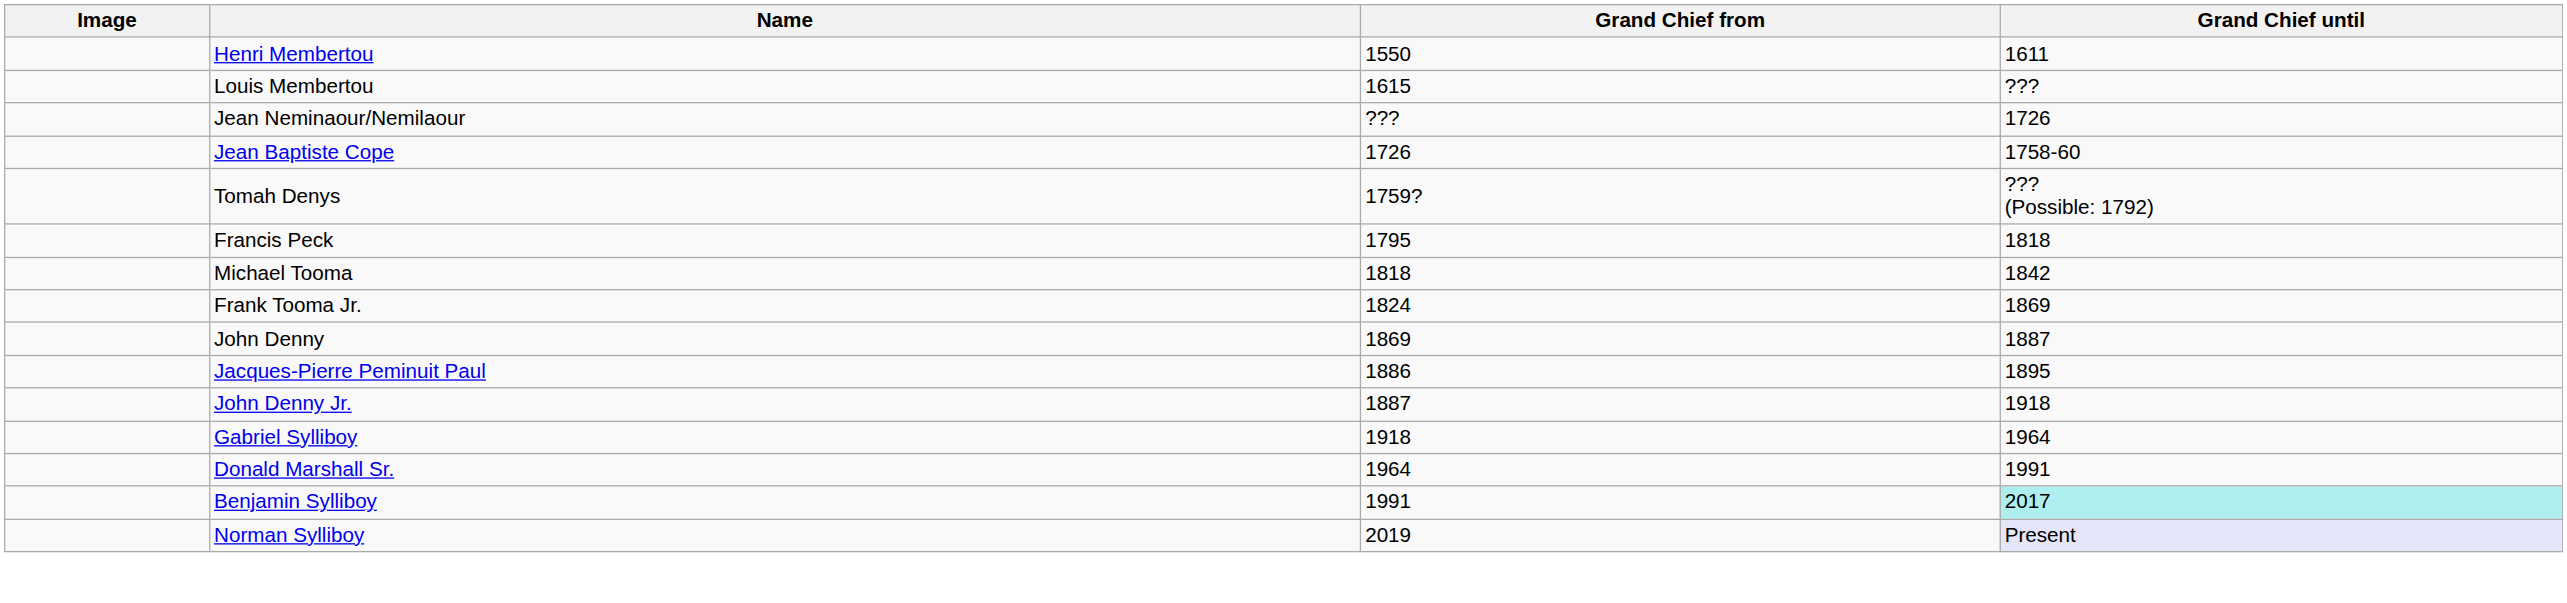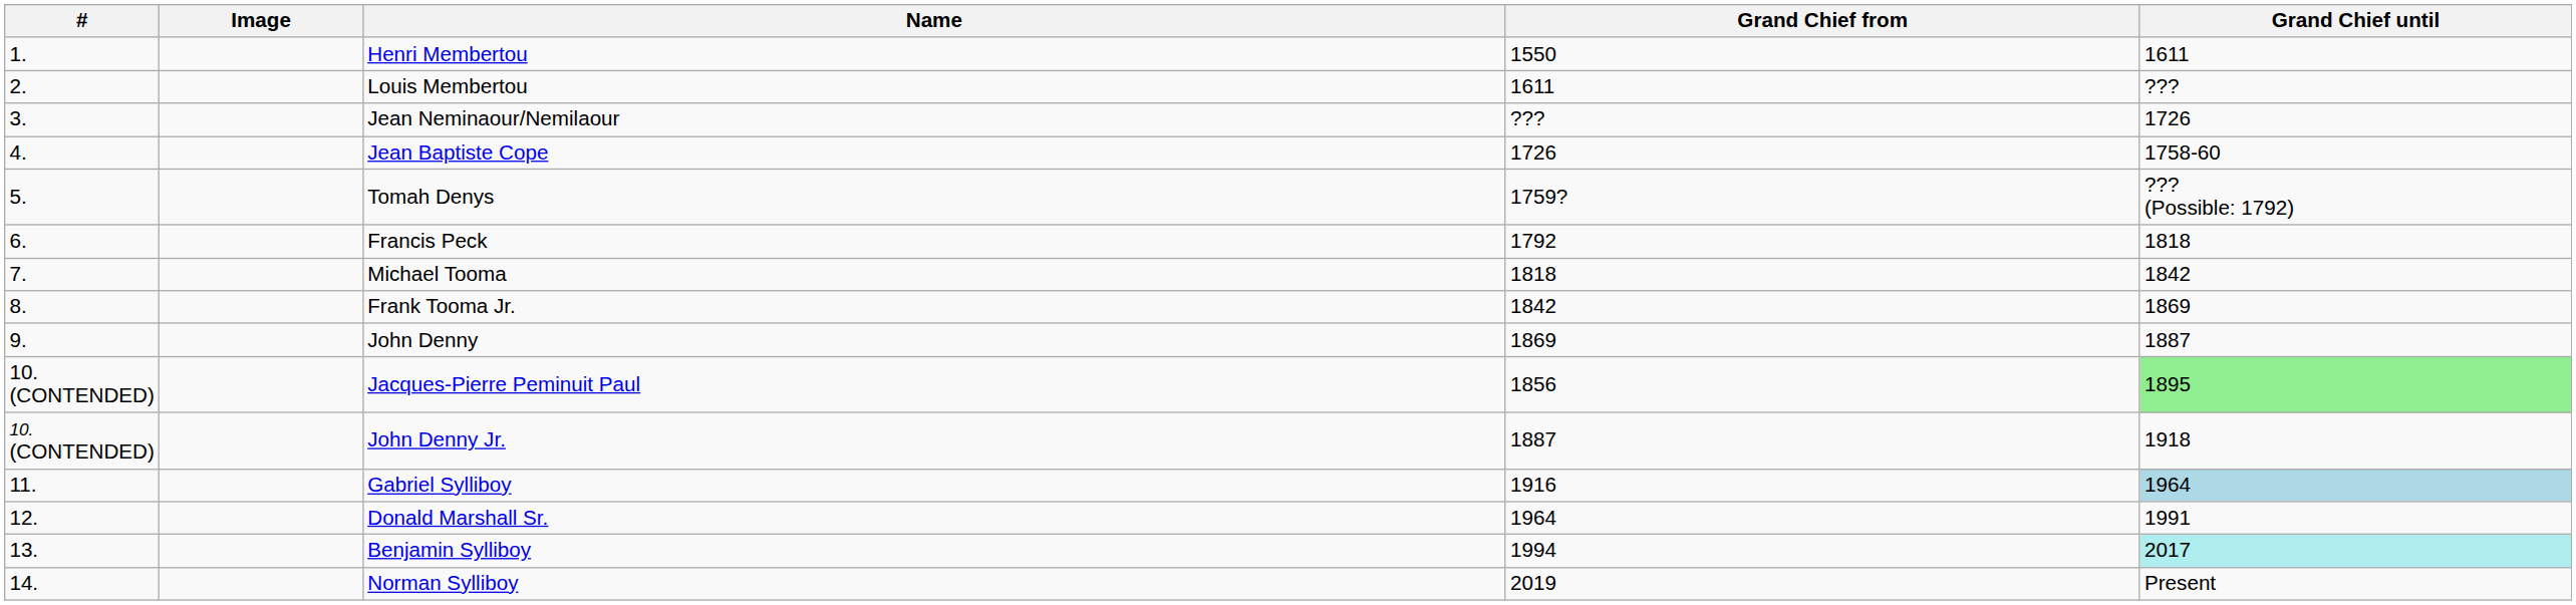+ column: # | 1. | 2. | 3. | 4. | 5. | 6. | 7. | 8. | 9. | 10. (CONTENDED) | 10.(CONTENDED) | 11. | 12. | 13. | 14.
Louis Membertou | Grand Chief from: 1615 -> 1611
Francis Peck | Grand Chief from: 1795 -> 1792
Frank Tooma Jr. | Grand Chief from: 1824 -> 1842
Jacques-Pierre Peminuit Paul | Grand Chief from: 1886 -> 1856
Jacques-Pierre Peminuit Paul | Grand Chief until: no background -> lightgreen background
Gabriel Sylliboy | Grand Chief from: 1918 -> 1916
Gabriel Sylliboy | Grand Chief until: no background -> lightblue background
Benjamin Sylliboy | Grand Chief from: 1991 -> 1994
Norman Sylliboy | Grand Chief until: lavender background -> no background
